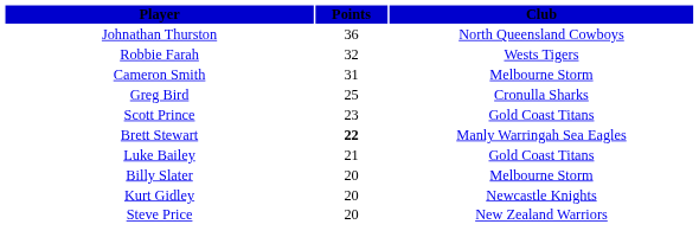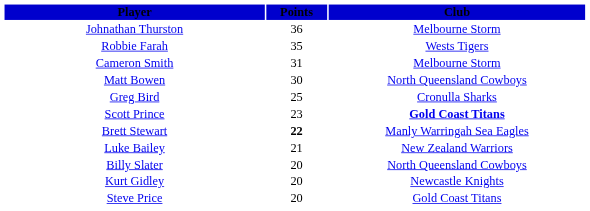Johnathan Thurston | Club: North Queensland Cowboys -> Melbourne Storm
Robbie Farah | Points: 32 -> 35
+ row: Matt Bowen | 30 | North Queensland Cowboys
Scott Prince | Club: normal -> bold
Luke Bailey | Club: Gold Coast Titans -> New Zealand Warriors
Billy Slater | Club: Melbourne Storm -> North Queensland Cowboys
Steve Price | Club: New Zealand Warriors -> Gold Coast Titans
